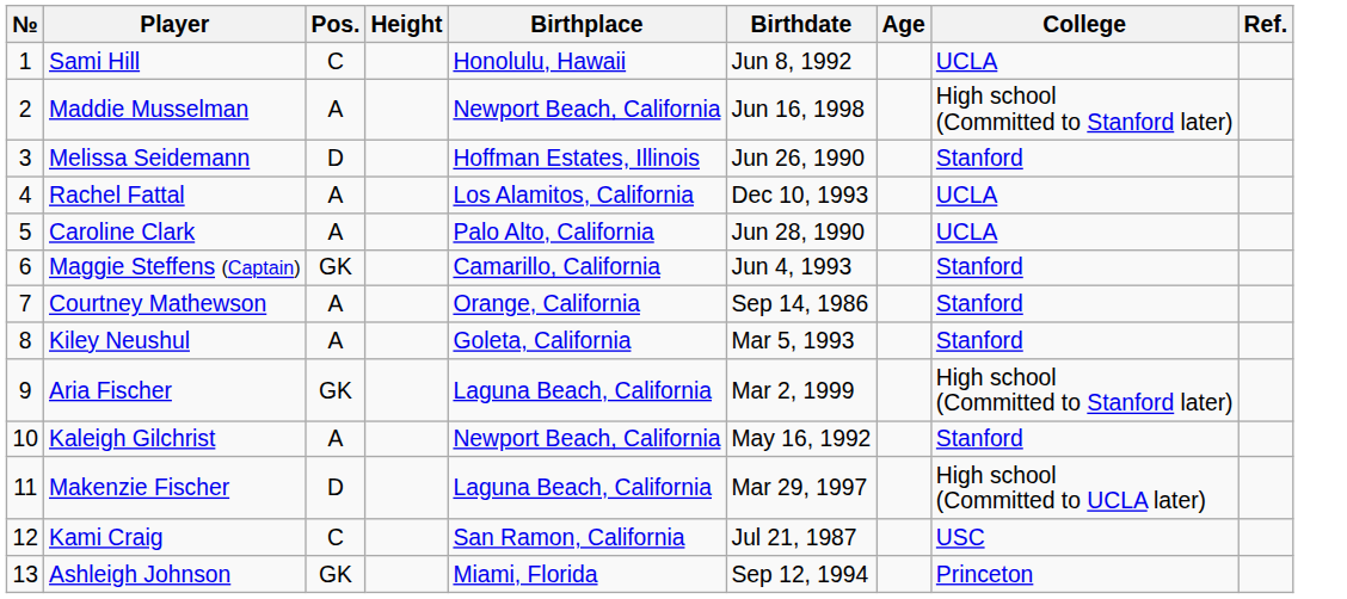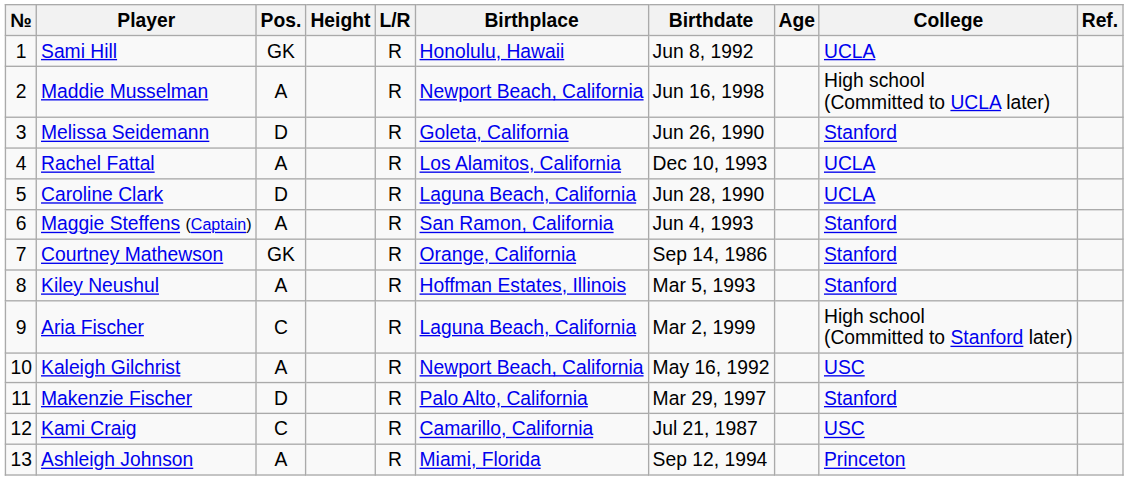+ column: L/R | R | R | R | R | R | R | R | R | R | R | R | R | R
Sami Hill | Pos.: C -> GK
Maddie Musselman | College: High school (Committed to Stanford later) -> High school (Committed to UCLA later)
Melissa Seidemann | Birthplace: Hoffman Estates, Illinois -> Goleta, California
Caroline Clark | Pos.: A -> D
Caroline Clark | Birthplace: Palo Alto, California -> Laguna Beach, California
Maggie Steffens (Captain) | Pos.: GK -> A
Maggie Steffens (Captain) | Birthplace: Camarillo, California -> San Ramon, California
Courtney Mathewson | Pos.: A -> GK
Kiley Neushul | Birthplace: Goleta, California -> Hoffman Estates, Illinois
Aria Fischer | Pos.: GK -> C
Kaleigh Gilchrist | College: Stanford -> USC
Makenzie Fischer | Birthplace: Laguna Beach, California -> Palo Alto, California
Makenzie Fischer | College: High school (Committed to UCLA later) -> Stanford
Kami Craig | Birthplace: San Ramon, California -> Camarillo, California
Ashleigh Johnson | Pos.: GK -> A
